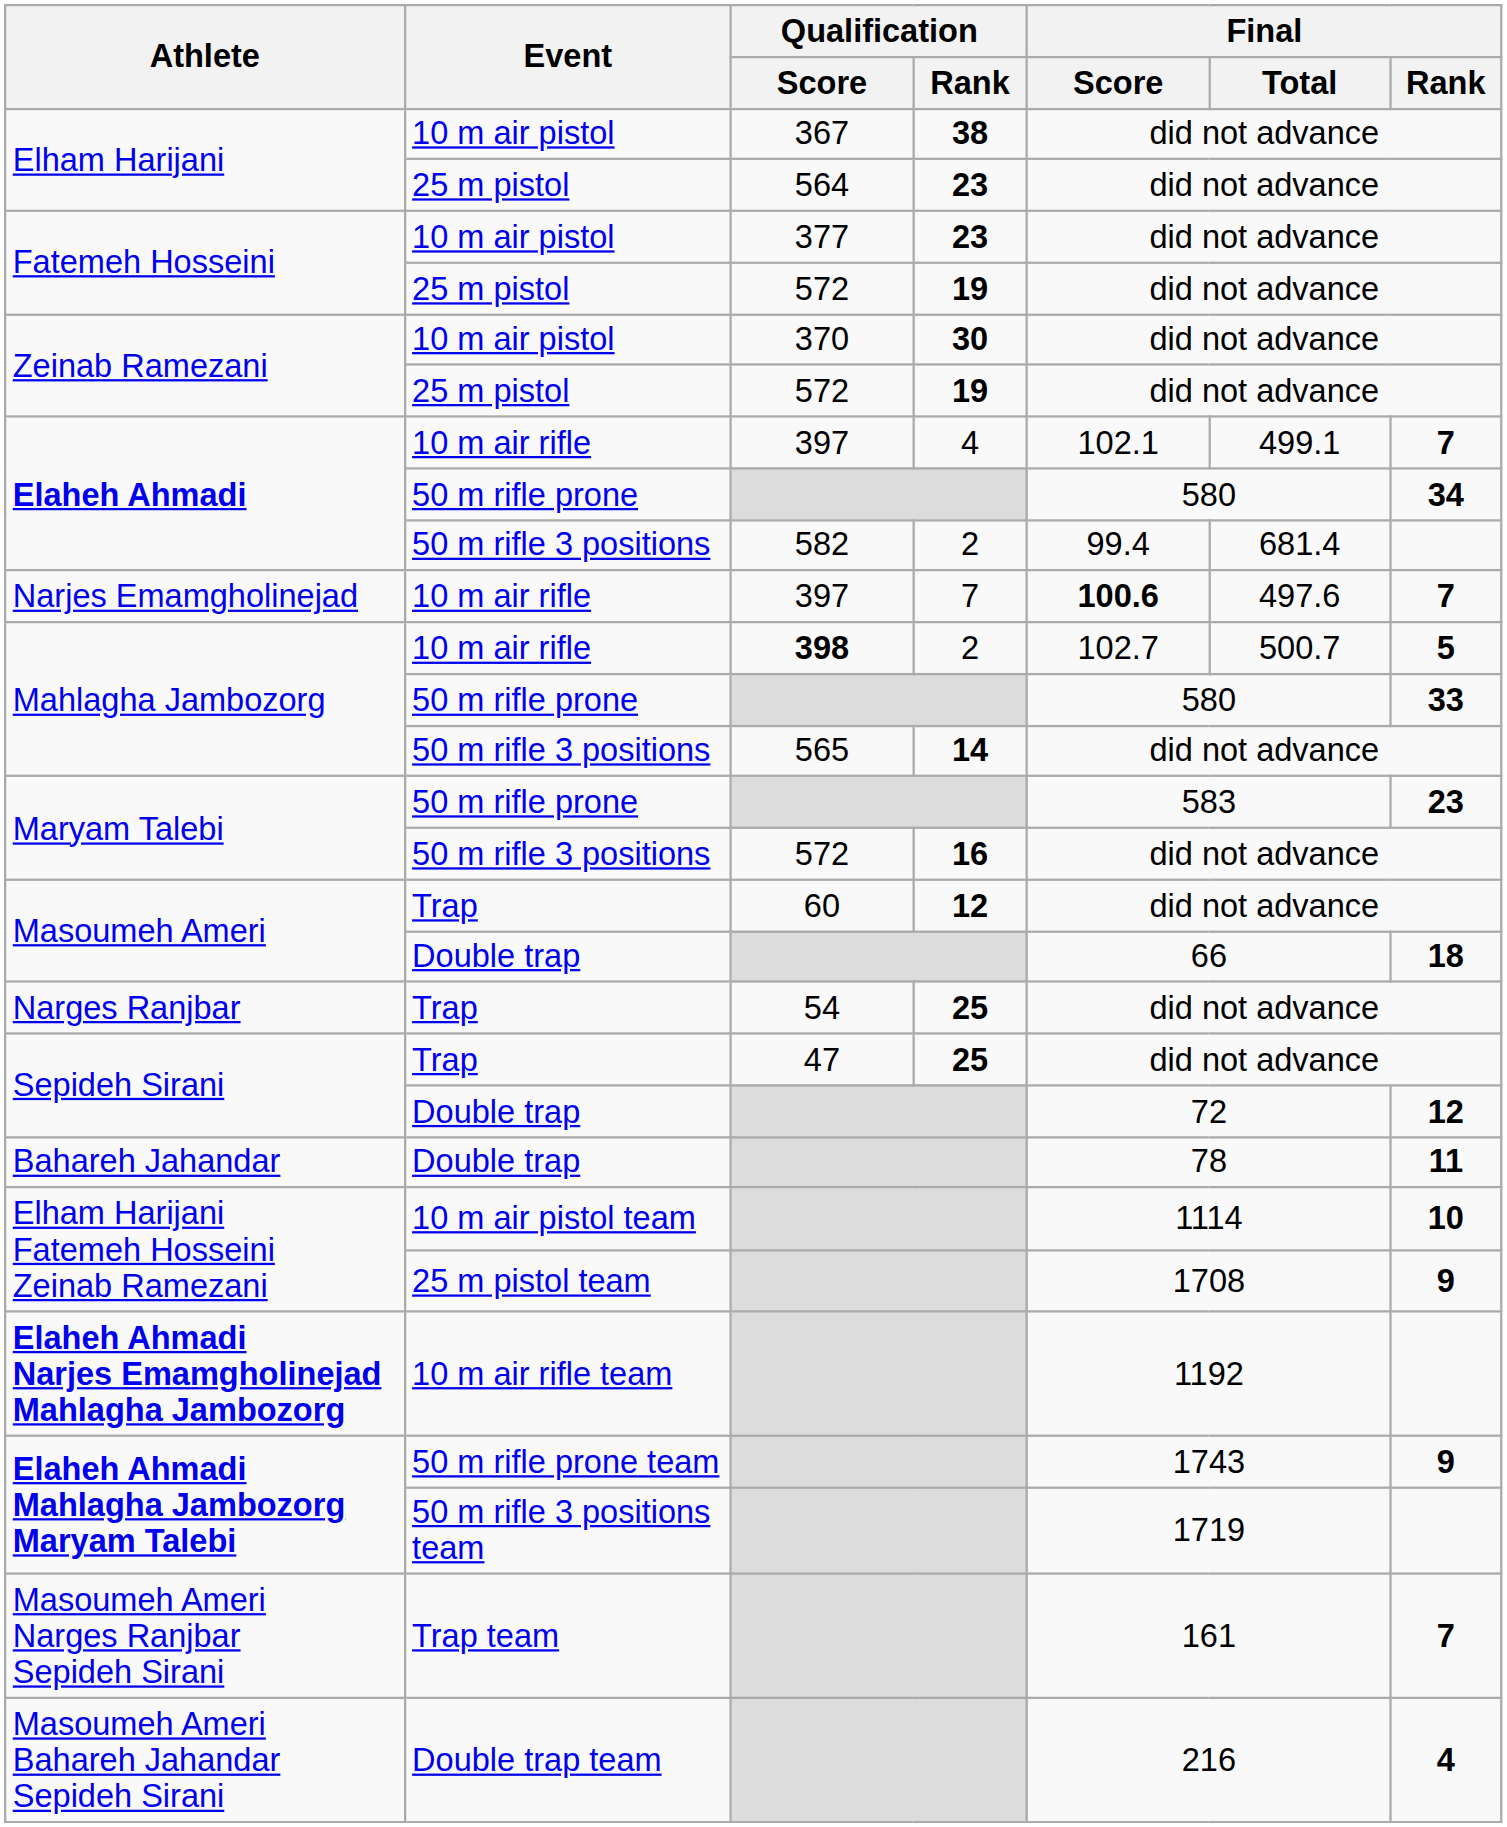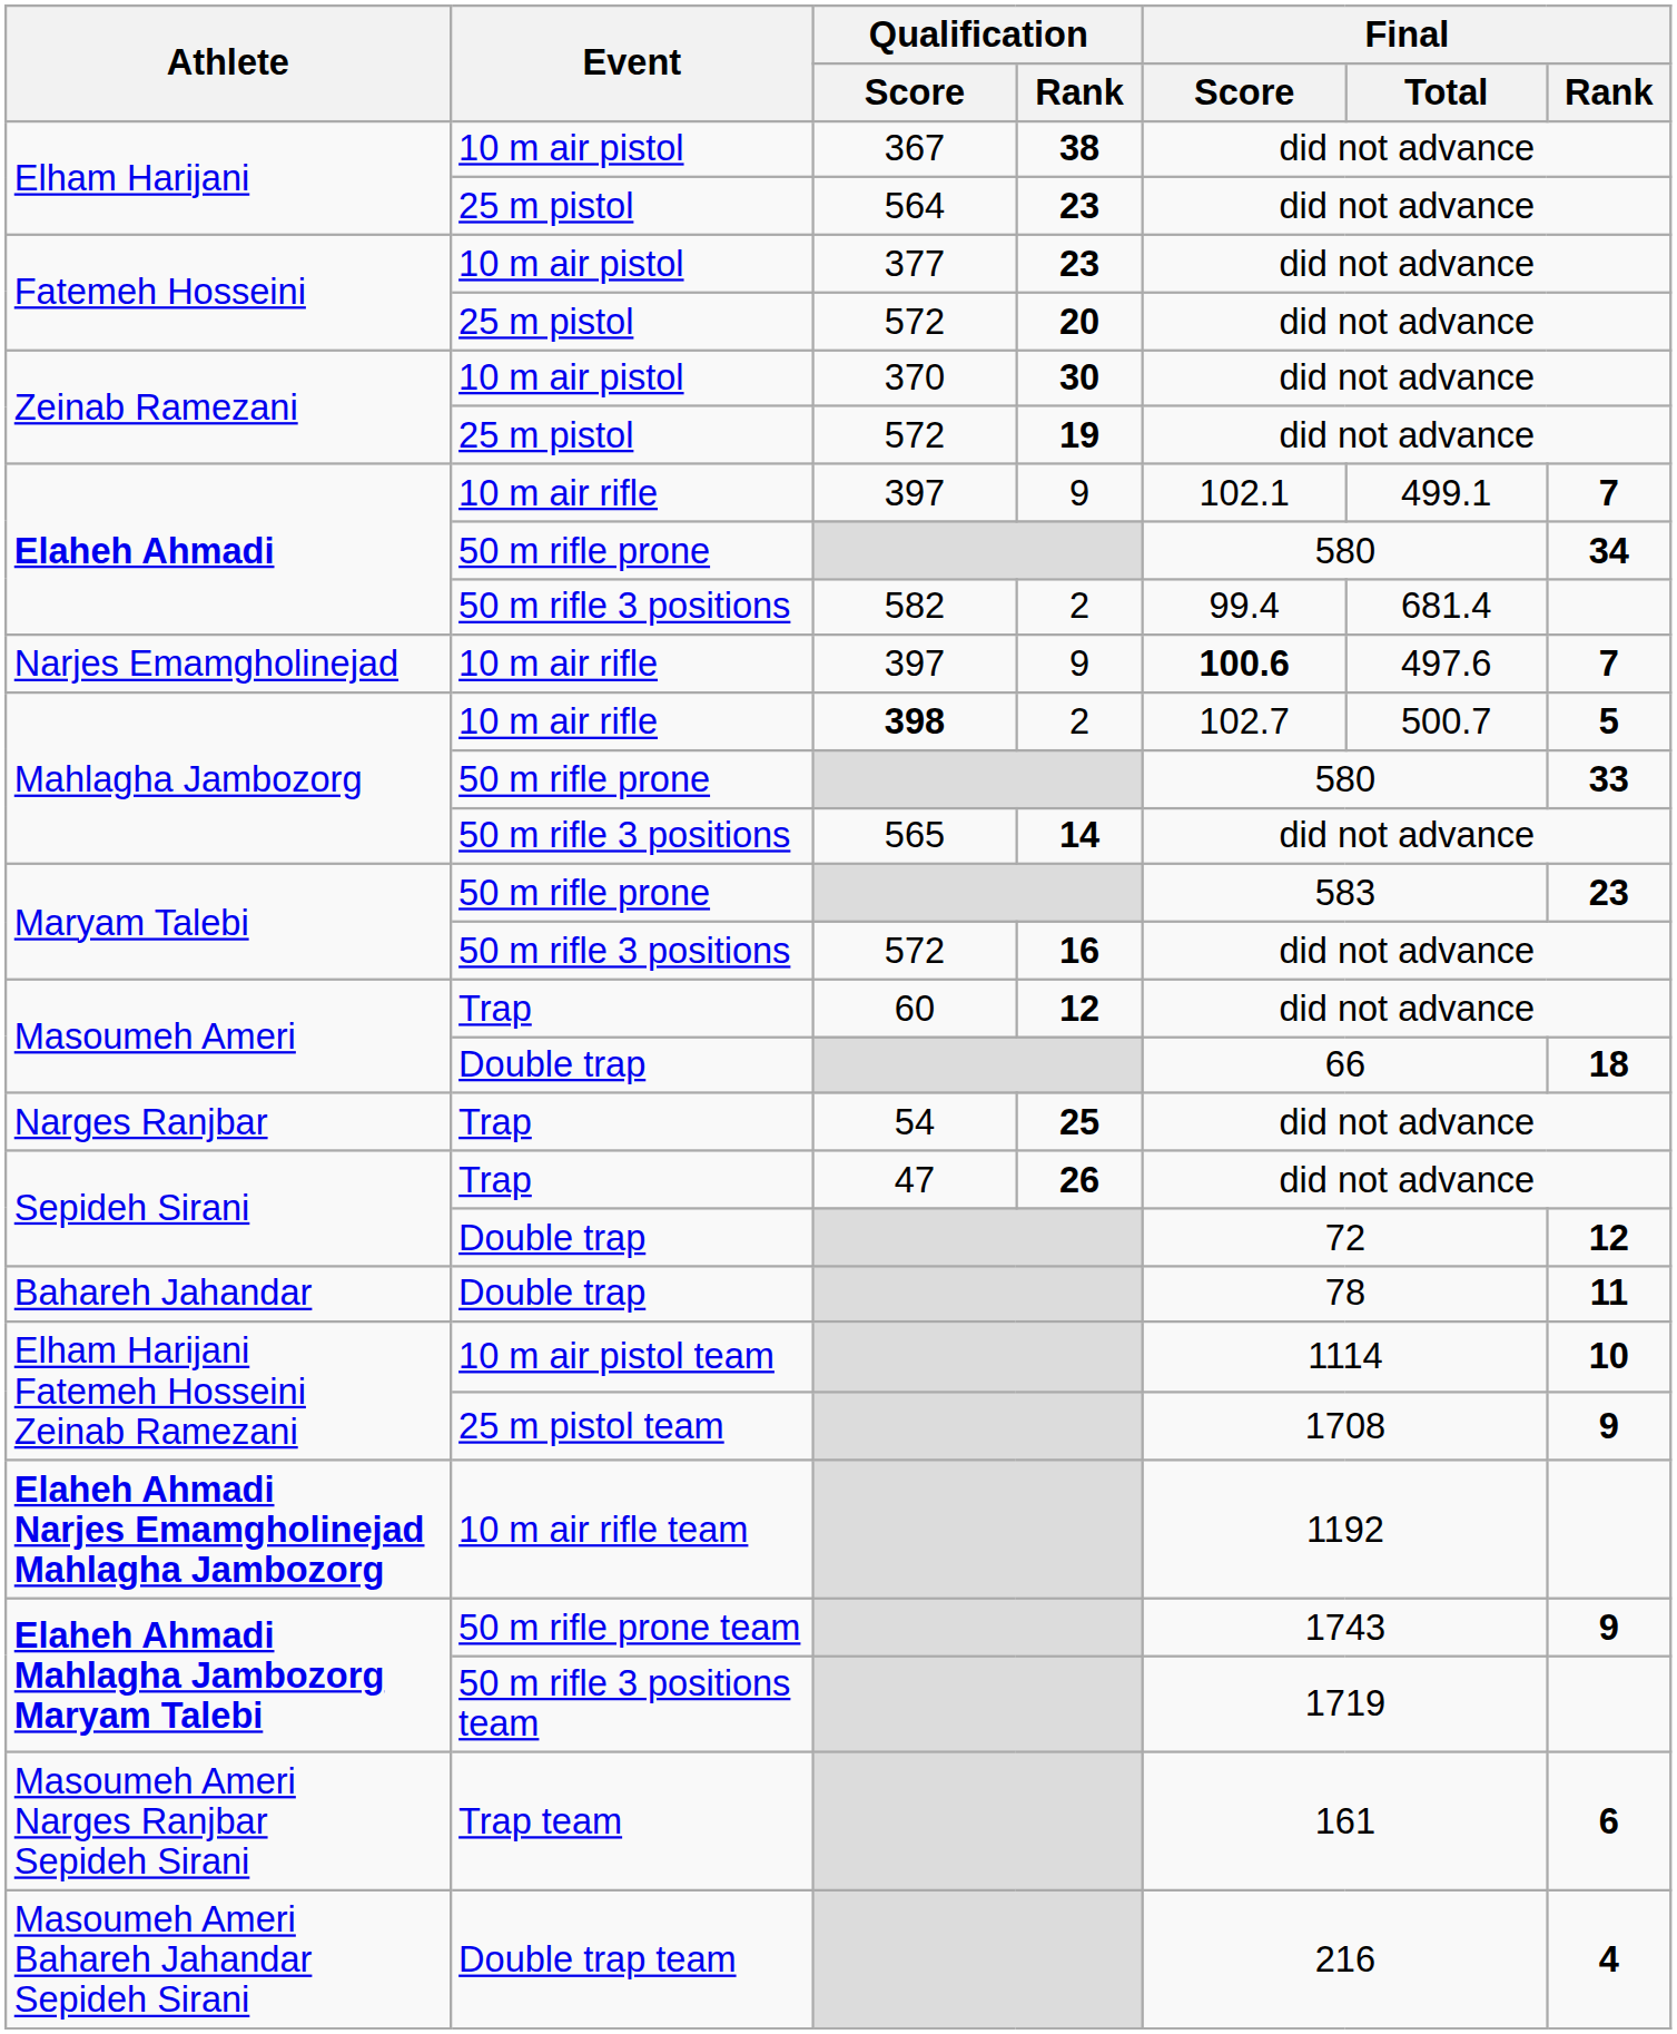Fatemeh Hosseini / 25 m pistol | Qualification / Rank: 19 -> 20
Elaheh Ahmadi / 10 m air rifle | Qualification / Rank: 4 -> 9
Narjes Emamgholinejad | Qualification / Rank: 7 -> 9
Sepideh Sirani / Trap | Qualification / Rank: 25 -> 26
Masoumeh Ameri Narges Ranjbar Sepideh Sirani | Final / Rank: 7 -> 6
